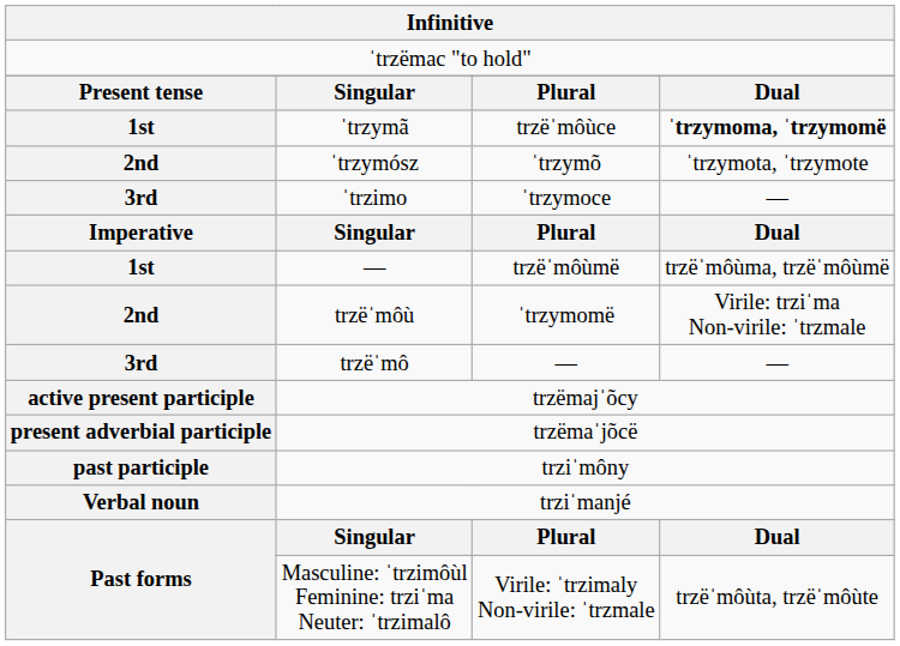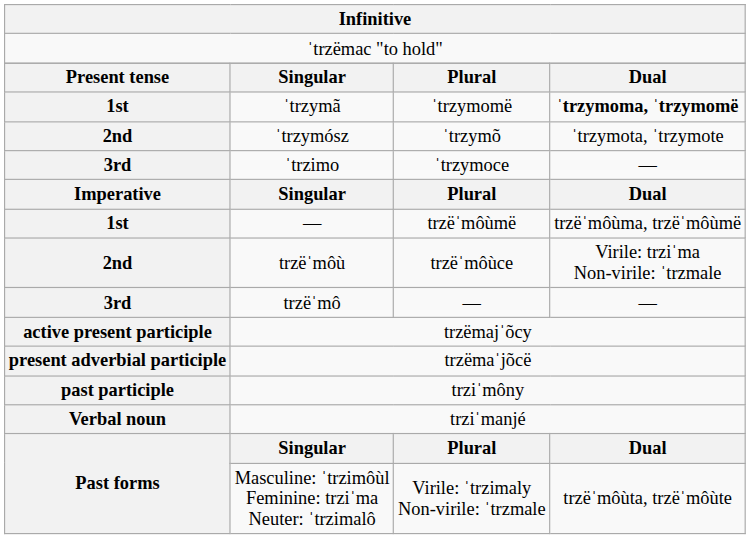ˈtrzymã | column 3: trzëˈmôùce -> ˈtrzymomë
trzëˈmôù | column 3: ˈtrzymomë -> trzëˈmôùce
